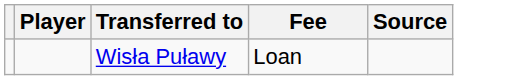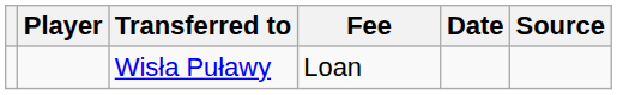+ column: Date
